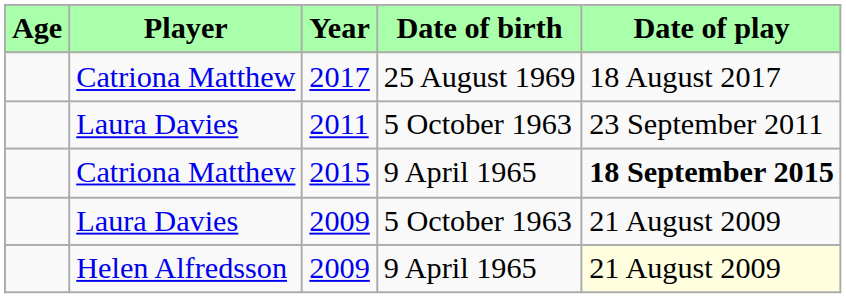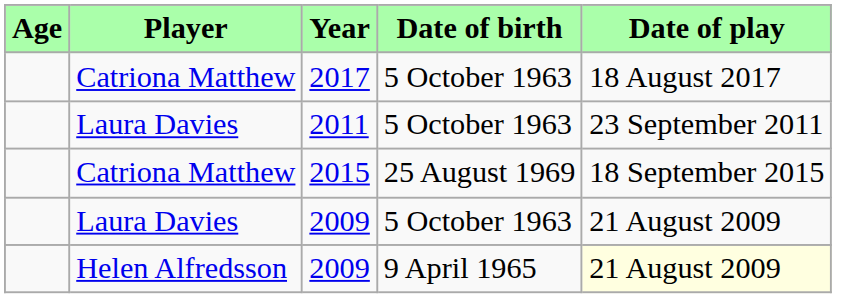2017 | Date of birth: 25 August 1969 -> 5 October 1963
2015 | Date of birth: 9 April 1965 -> 25 August 1969
2015 | Date of play: bold -> normal
